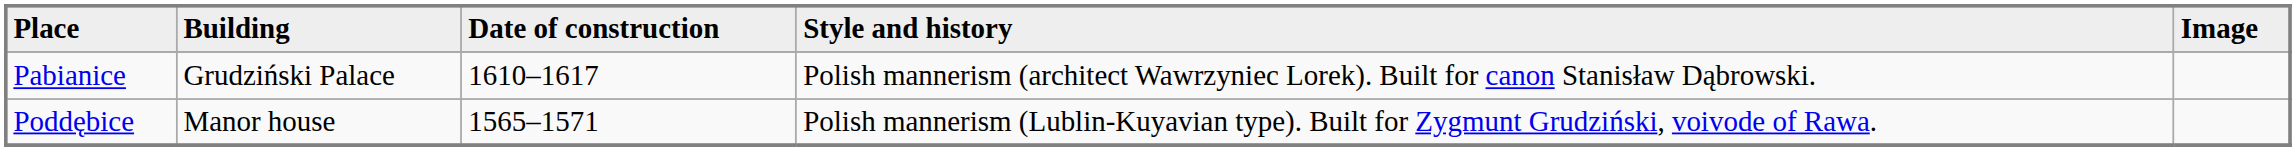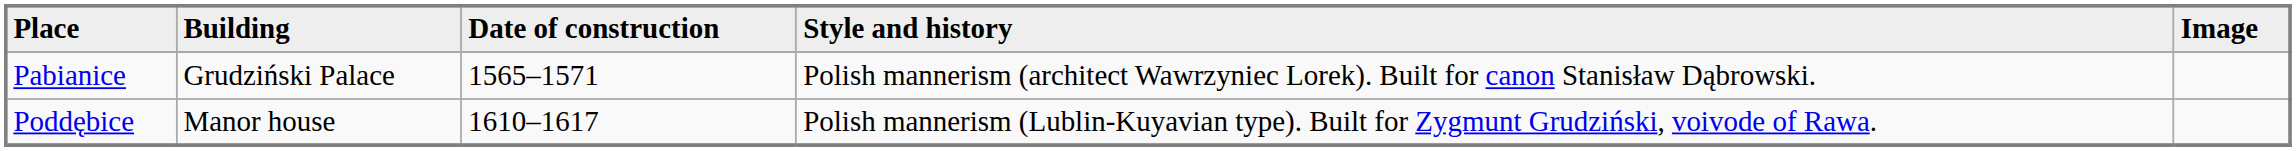Pabianice | Date of construction: 1610–1617 -> 1565–1571
Poddębice | Date of construction: 1565–1571 -> 1610–1617
